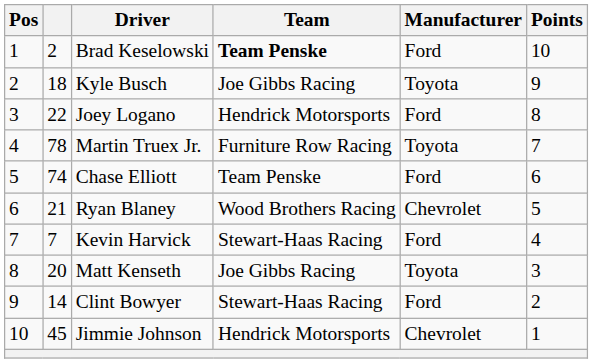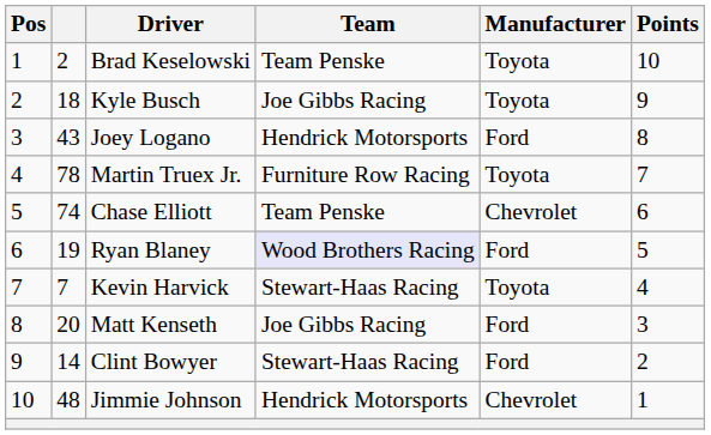Brad Keselowski | Team: bold -> normal
Brad Keselowski | Manufacturer: Ford -> Toyota
Joey Logano | column 2: 22 -> 43
Chase Elliott | Manufacturer: Ford -> Chevrolet
Ryan Blaney | column 2: 21 -> 19
Ryan Blaney | Team: no background -> lavender background
Ryan Blaney | Manufacturer: Chevrolet -> Ford
Kevin Harvick | Manufacturer: Ford -> Toyota
Matt Kenseth | Manufacturer: Toyota -> Ford
Jimmie Johnson | column 2: 45 -> 48
